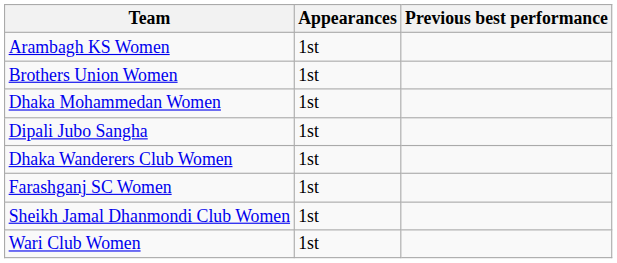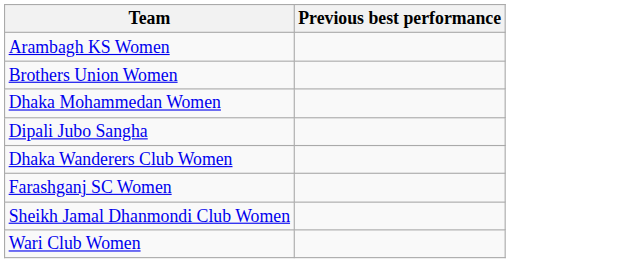- column: Appearances | 1st | 1st | 1st | 1st | 1st | 1st | 1st | 1st
